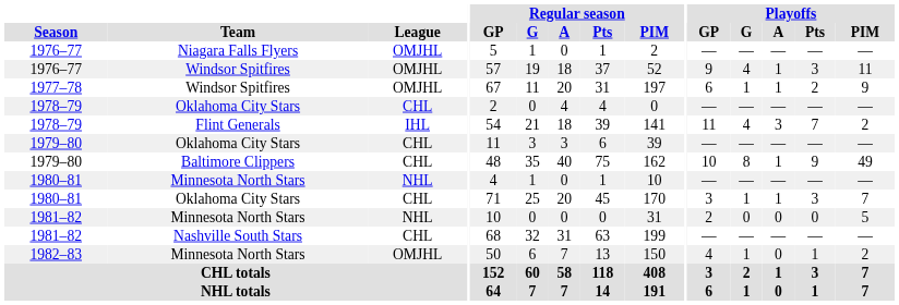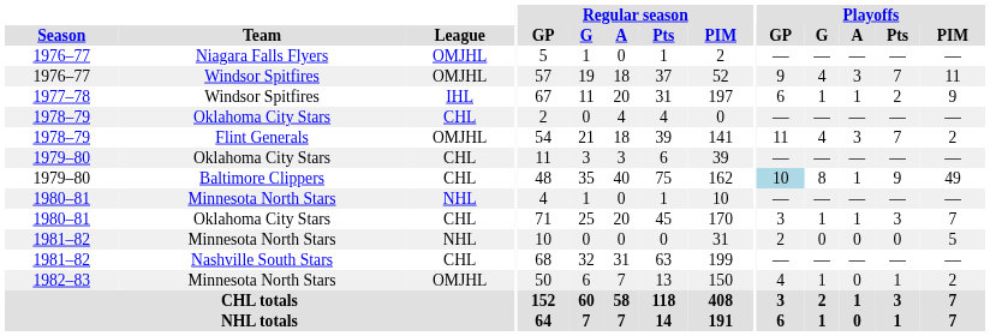1976–77 / Windsor Spitfires | Playoffs / A: 1 -> 3
1976–77 / Windsor Spitfires | Playoffs / Pts: 3 -> 7
1977–78 | League: OMJHL -> IHL
1978–79 / Flint Generals | League: IHL -> OMJHL
1979–80 / Baltimore Clippers | Playoffs / GP: no background -> lightblue background
